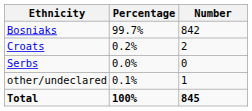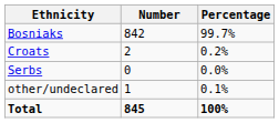columns swapped: Number <-> Percentage
